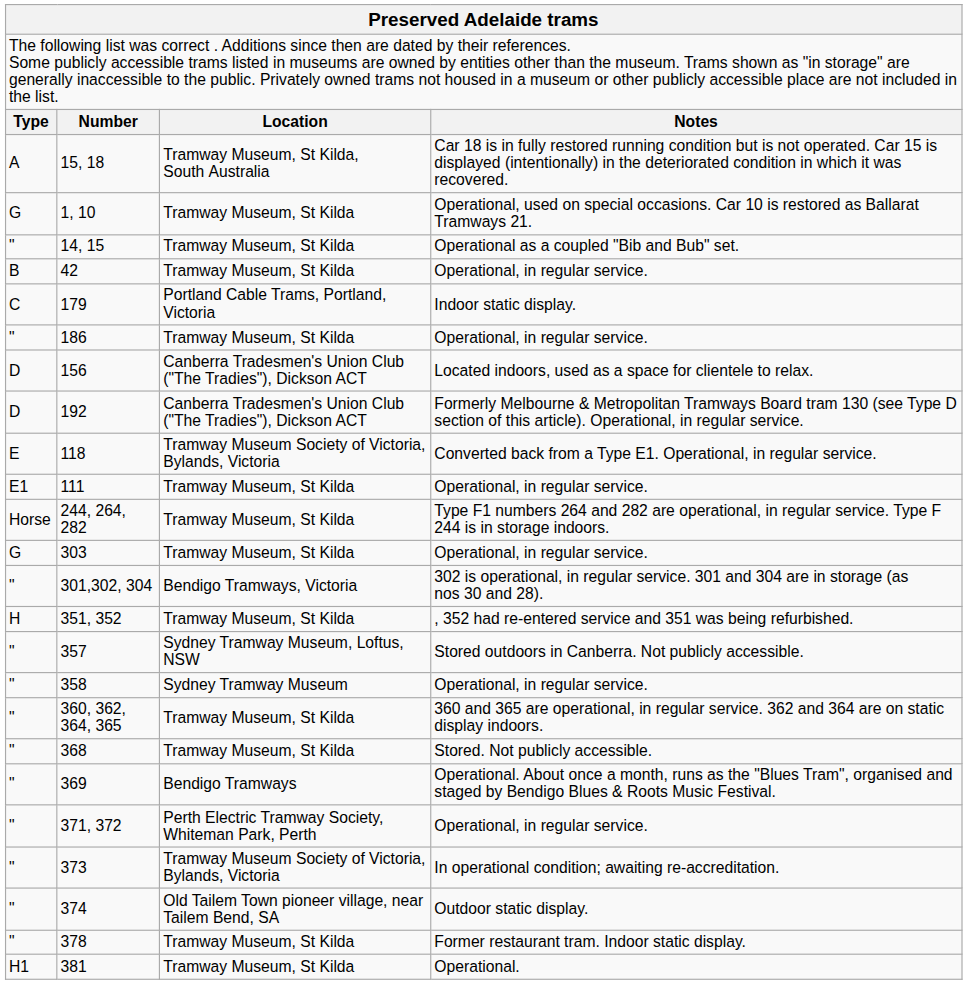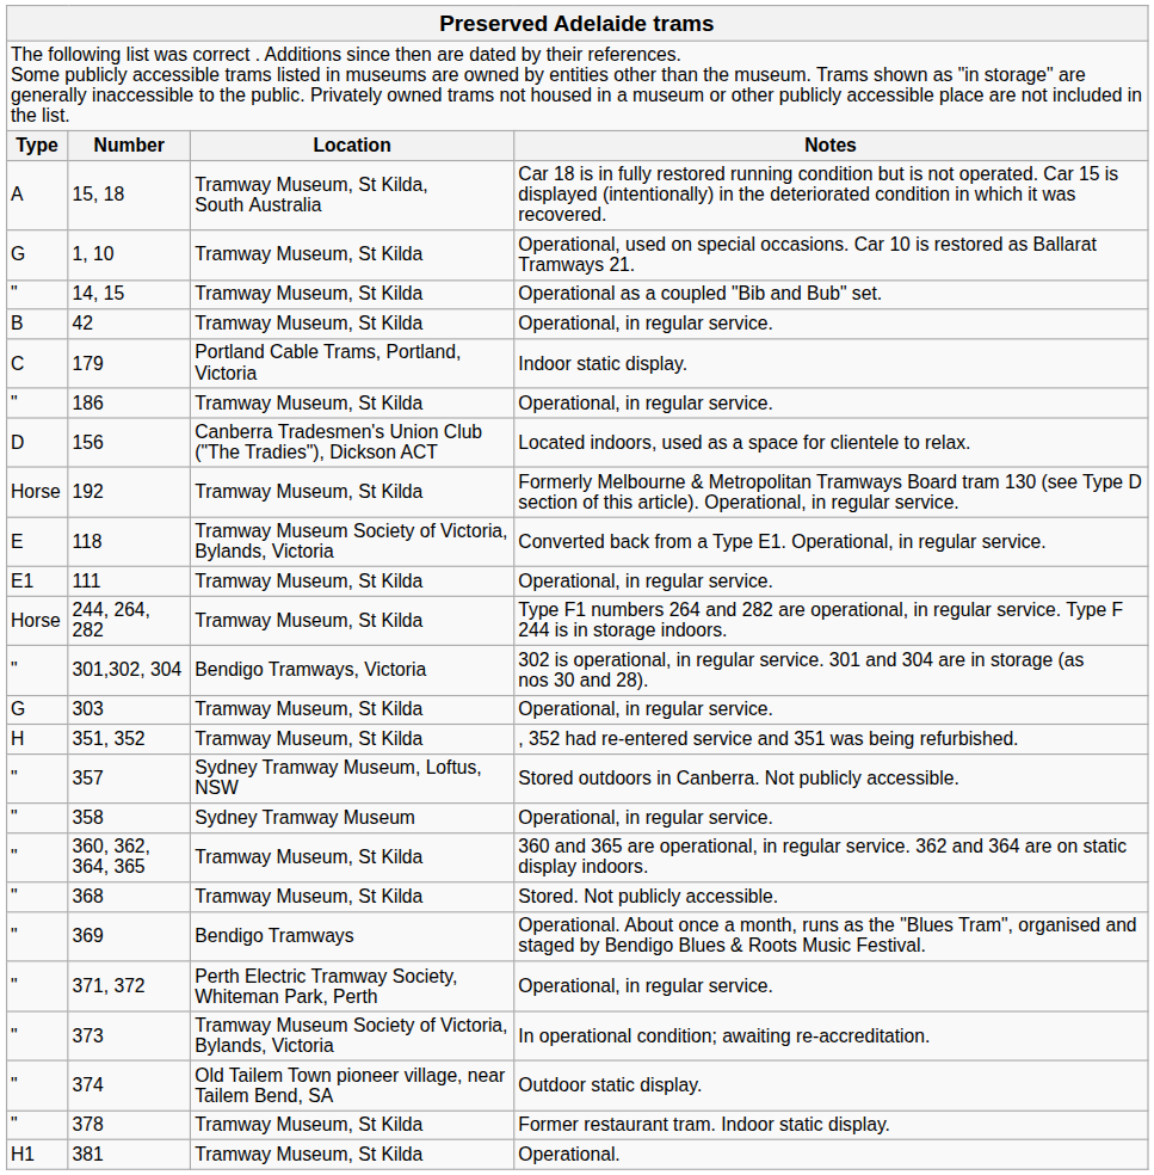192 | column 1: D -> Horse
192 | column 3: Canberra Tradesmen's Union Club ("The Tradies"), Dickson ACT -> Tramway Museum, St Kilda
rows swapped: 303 <-> 301,302, 304
